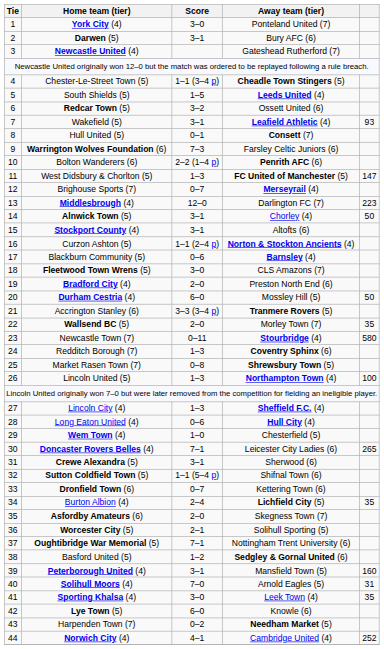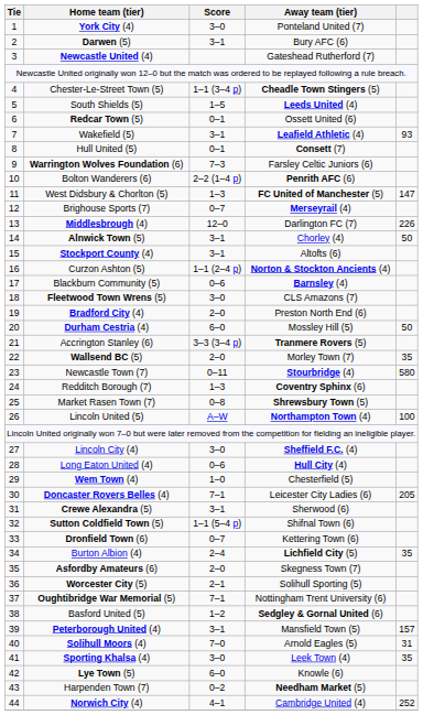Redcar Town (5) | Score: 3–2 -> 0–1
Middlesbrough (4) | column 5: 223 -> 226
Lincoln United (5) | Score: 1–3 -> A–W
Lincoln City (4) | Score: 1–3 -> 3–0
Doncaster Rovers Belles (4) | column 5: 265 -> 205
Peterborough United (4) | column 5: 160 -> 157
